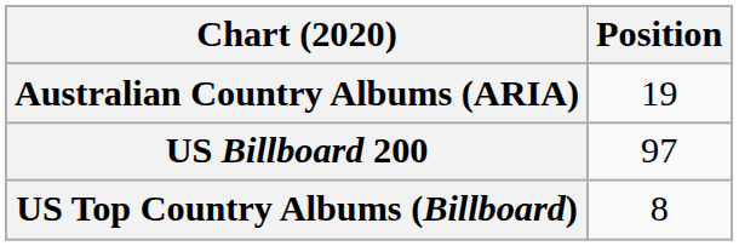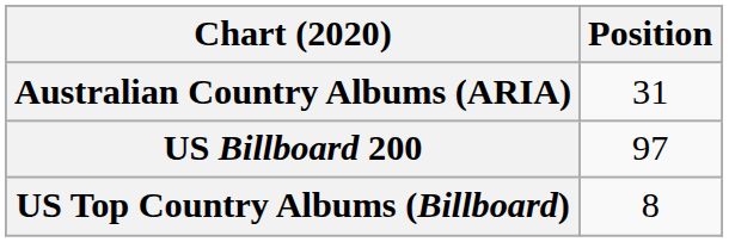Australian Country Albums (ARIA) | Position: 19 -> 31
